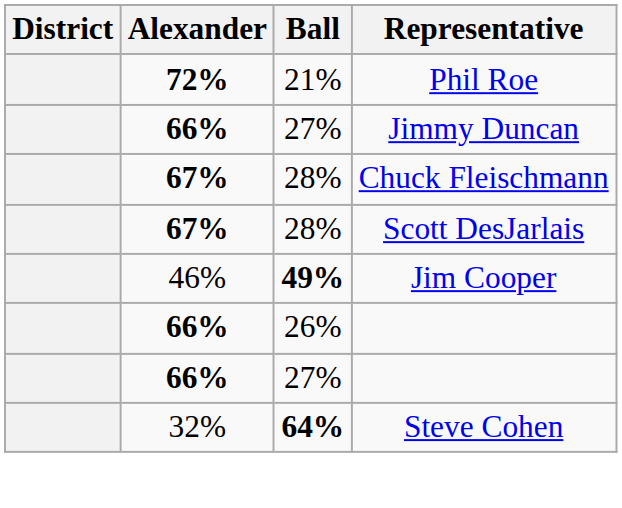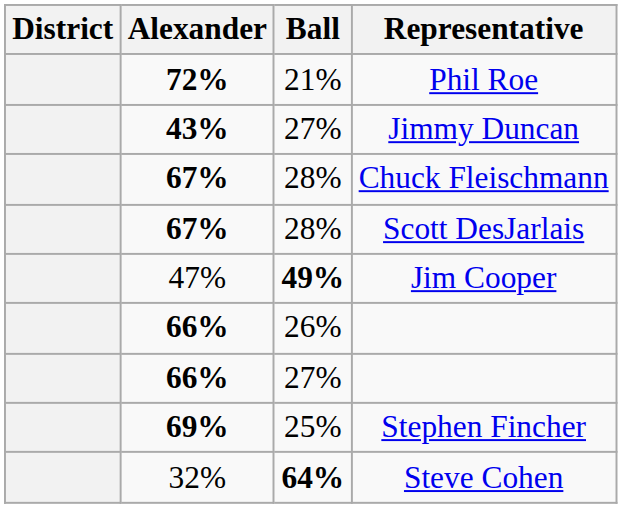Jimmy Duncan | Alexander: 66% -> 43%
Jim Cooper | Alexander: 46% -> 47%
+ row: 69% | 25% | Stephen Fincher
